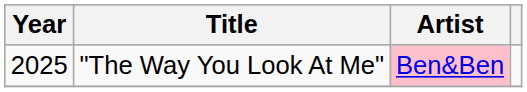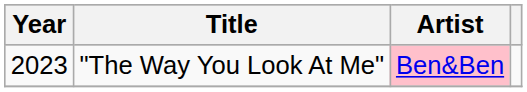"The Way You Look At Me" | Year: 2025 -> 2023
